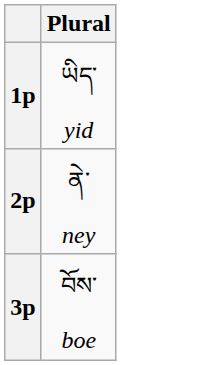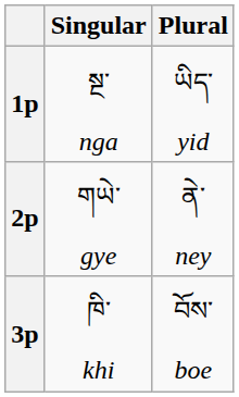+ column: Singular | སྔ་ nga | གཡེ་ gye | ཁི་ khi
